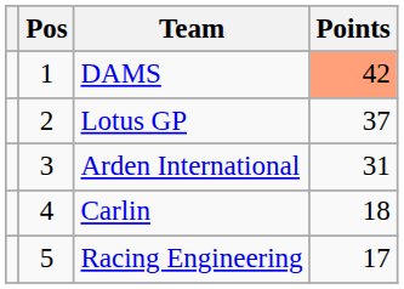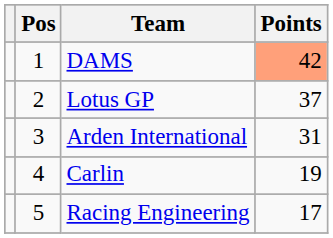Carlin | Points: 18 -> 19
